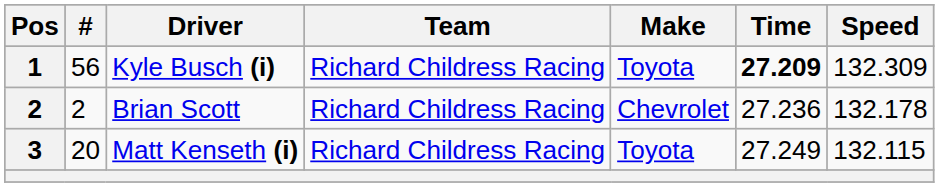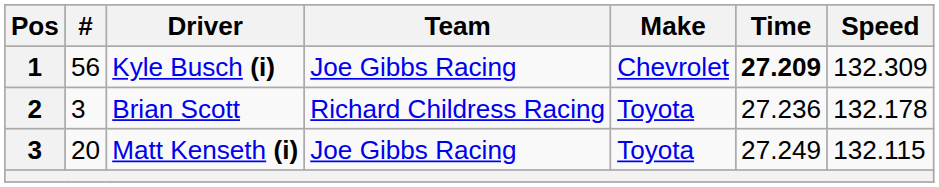Kyle Busch (i) | Team: Richard Childress Racing -> Joe Gibbs Racing
Kyle Busch (i) | Make: Toyota -> Chevrolet
Brian Scott | #: 2 -> 3
Brian Scott | Make: Chevrolet -> Toyota
Matt Kenseth (i) | Team: Richard Childress Racing -> Joe Gibbs Racing
